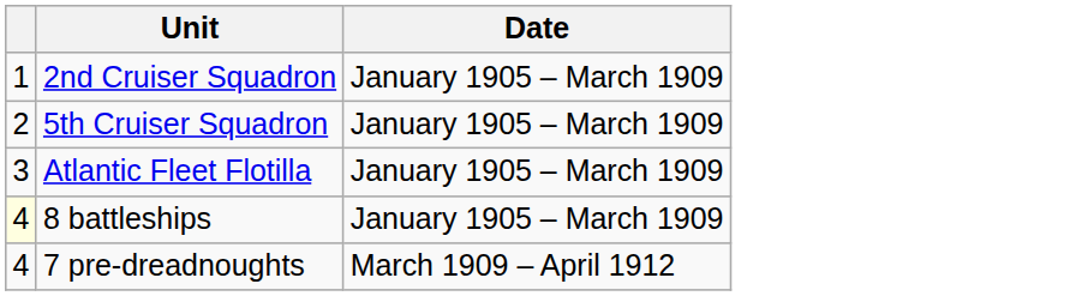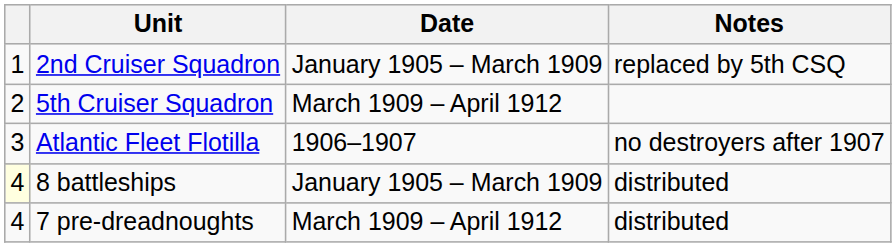+ column: Notes | replaced by 5th CSQ | no destroyers after 1907 | distributed | distributed
5th Cruiser Squadron | Date: January 1905 – March 1909 -> March 1909 – April 1912
Atlantic Fleet Flotilla | Date: January 1905 – March 1909 -> 1906–1907
